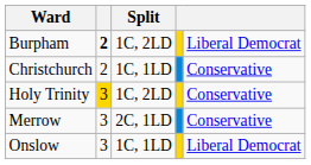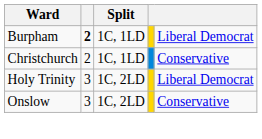Burpham | Split: 1C, 2LD -> 1C, 1LD
Holy Trinity | column 2: gold background -> no background
Holy Trinity | column 5: Conservative -> Liberal Democrat
- row: Merrow | 3 | 2C, 1LD | Conservative
Onslow | Split: 1C, 1LD -> 1C, 2LD
Onslow | column 5: Liberal Democrat -> Conservative
